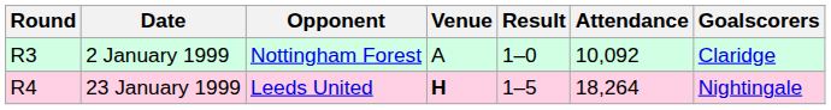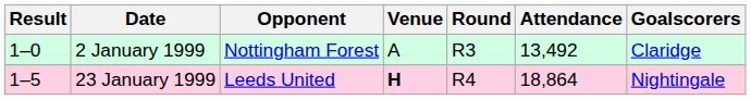columns swapped: Round <-> Result
2 January 1999 | Attendance: 10,092 -> 13,492
23 January 1999 | Attendance: 18,264 -> 18,864
